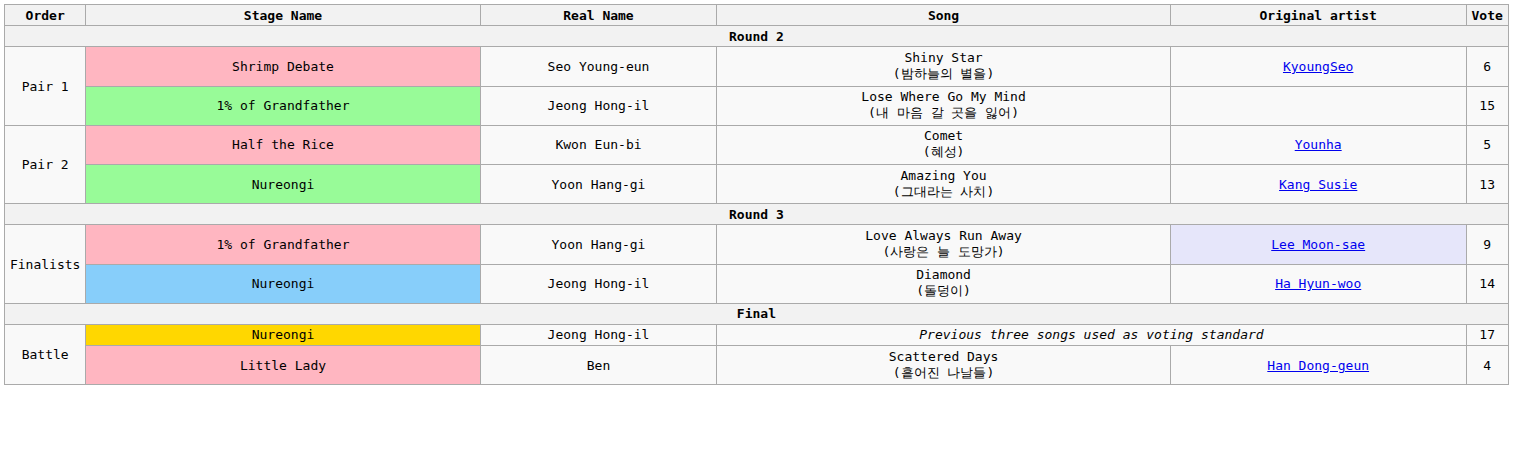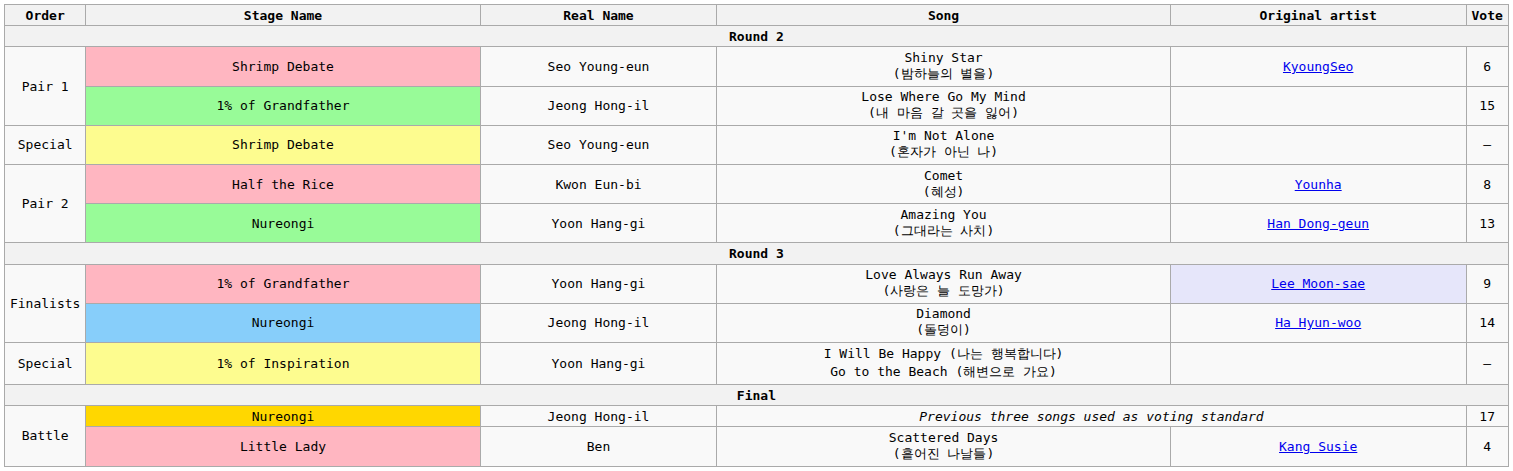+ row: Special | Shrimp Debate | Seo Young-eun | I'm Not Alone (혼자가 아닌 나) | —
Comet (혜성) | Vote: 5 -> 8
Amazing You (그대라는 사치) | Original artist: Kang Susie -> Han Dong-geun
+ row: Special | 1% of Inspiration | Yoon Hang-gi | I Will Be Happy (나는 행복합니다) Go to the Beach (해변으로 가요) | —
Scattered Days (흩어진 나날들) | Original artist: Han Dong-geun -> Kang Susie
